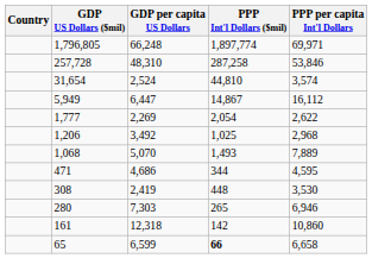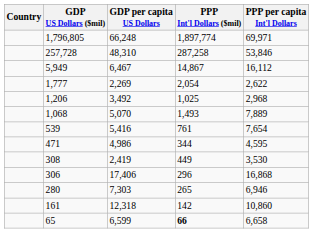- row: 31,654 | 2,524 | 44,810 | 3,574
5,949 | GDP per capita US Dollars: 6,447 -> 6,467
+ row: 539 | 5,416 | 761 | 7,654
471 | GDP per capita US Dollars: 4,686 -> 4,986
308 | PPP Int'l Dollars ($mil): 448 -> 449
+ row: 306 | 17,406 | 296 | 16,868
